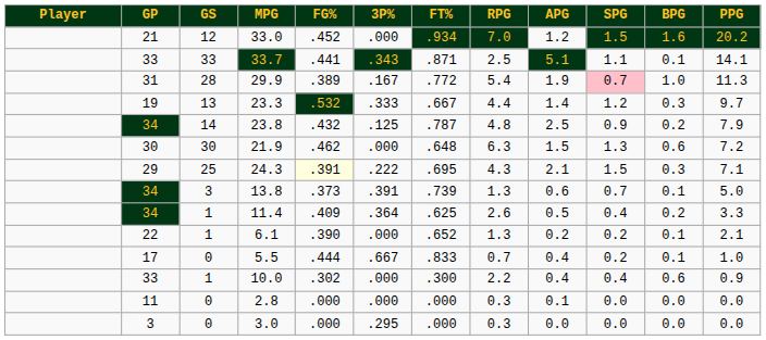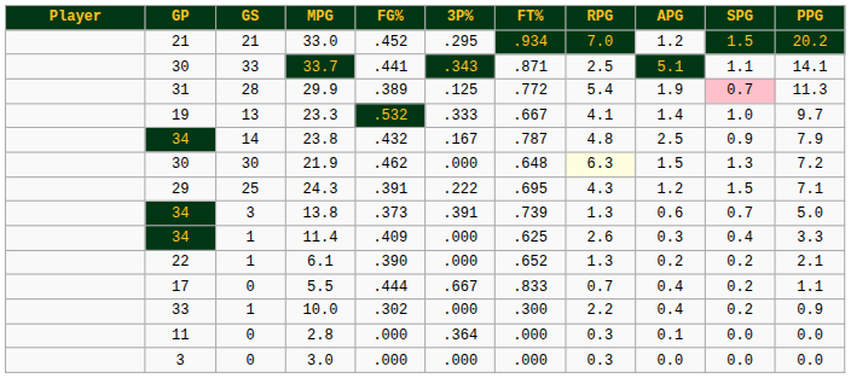- column: BPG | 1.6 | 0.1 | 1.0 | 0.3 | 0.2 | 0.6 | 0.3 | 0.1 | 0.2 | 0.1 | 0.1 | 0.6 | 0.0 | 0.0
33.0 | GS: 12 -> 21
33.0 | 3P%: .000 -> .295
33.7 | GP: 33 -> 30
29.9 | 3P%: .167 -> .125
23.3 | RPG: 4.4 -> 4.1
23.3 | SPG: 1.2 -> 1.0
23.8 | 3P%: .125 -> .167
21.9 | RPG: no background -> lightyellow background
24.3 | FG%: lightyellow background -> no background
24.3 | APG: 2.1 -> 1.2
11.4 | 3P%: .364 -> .000
11.4 | APG: 0.5 -> 0.3
5.5 | PPG: 1.0 -> 1.1
10.0 | SPG: 0.4 -> 0.2
2.8 | 3P%: .000 -> .364
3.0 | 3P%: .295 -> .000
